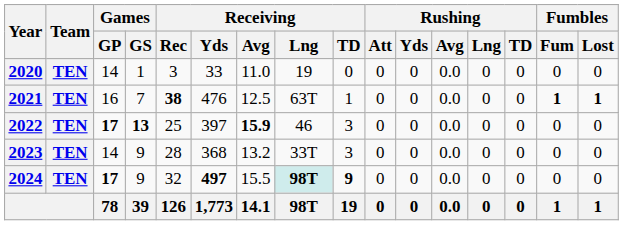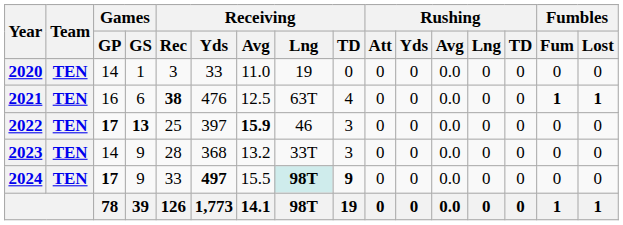2021 | Games / GS: 7 -> 6
2021 | Receiving / TD: 1 -> 4
2024 | Receiving / Rec: 32 -> 33
